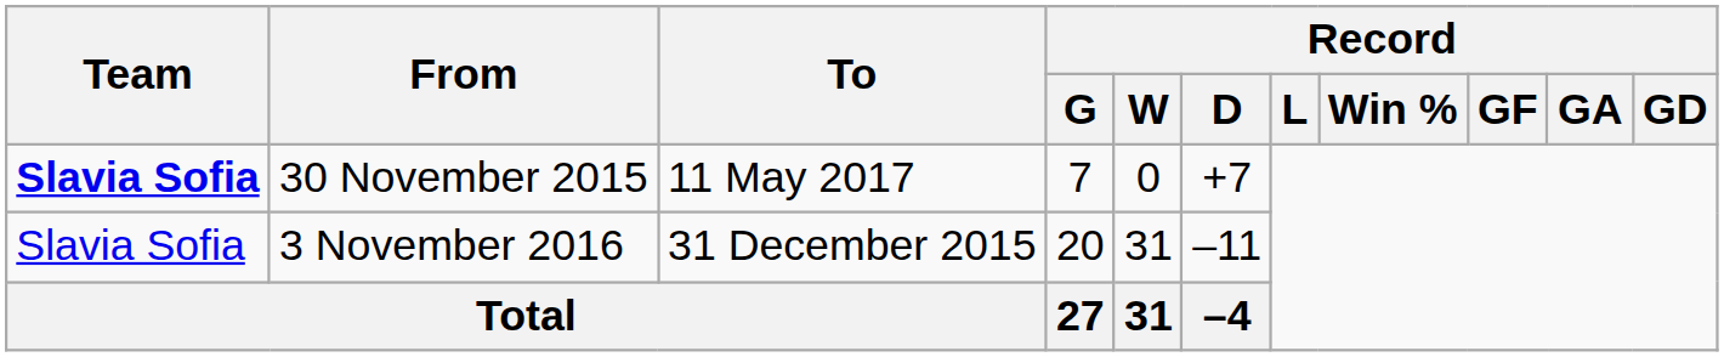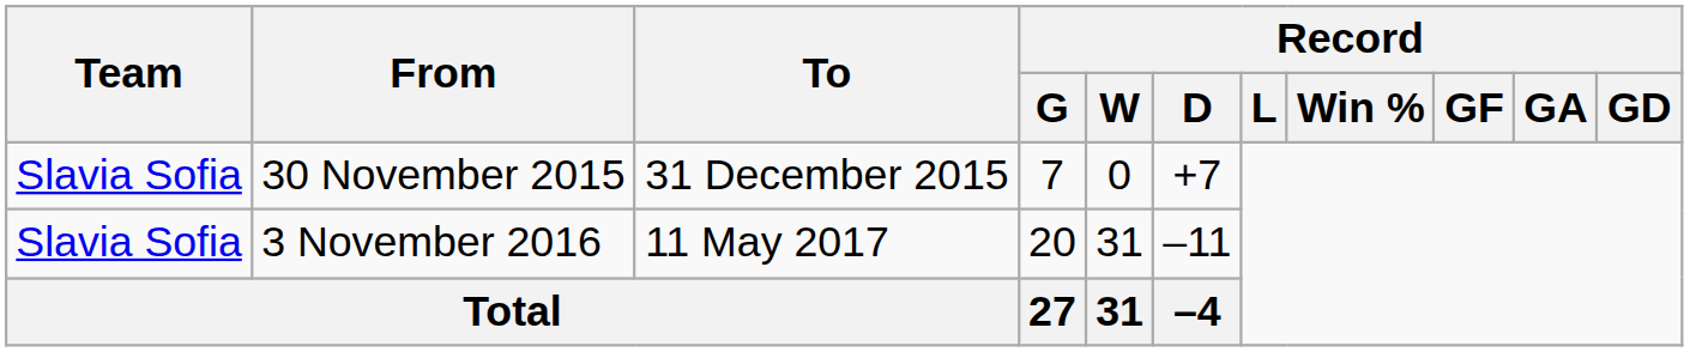30 November 2015 | Team: bold -> normal
30 November 2015 | To: 11 May 2017 -> 31 December 2015
3 November 2016 | To: 31 December 2015 -> 11 May 2017
